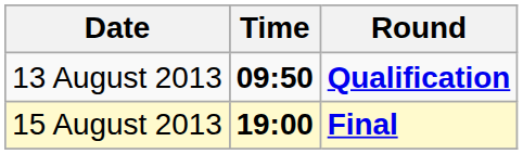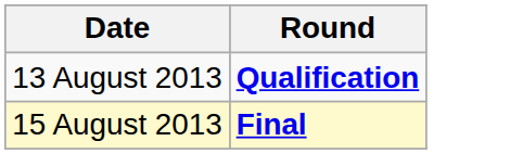- column: Time | 09:50 | 19:00
